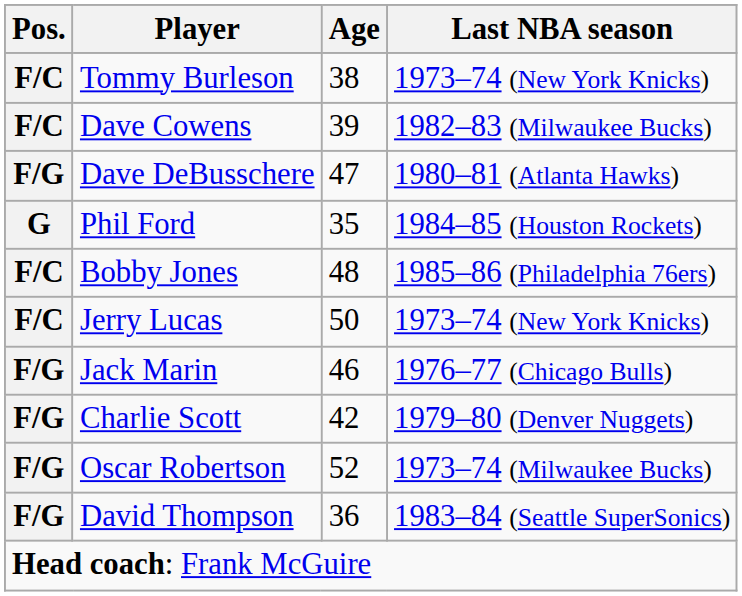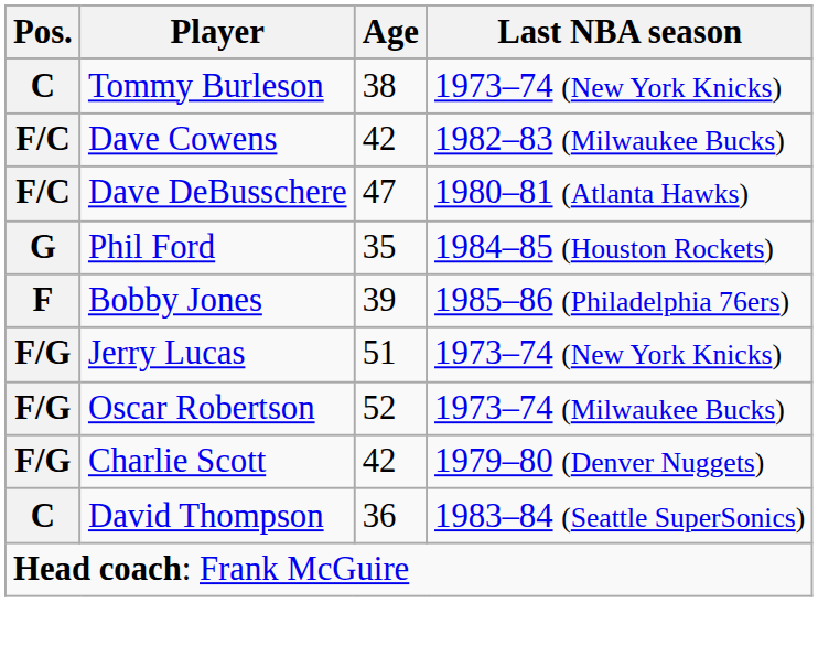Tommy Burleson | Pos.: F/C -> C
Dave Cowens | Age: 39 -> 42
Dave DeBusschere | Pos.: F/G -> F/C
Bobby Jones | Pos.: F/C -> F
Bobby Jones | Age: 48 -> 39
Jerry Lucas | Pos.: F/C -> F/G
Jerry Lucas | Age: 50 -> 51
- row: F/G | Jack Marin | 46 | 1976–77 (Chicago Bulls)
rows swapped: Oscar Robertson <-> Charlie Scott
David Thompson | Pos.: F/G -> C
